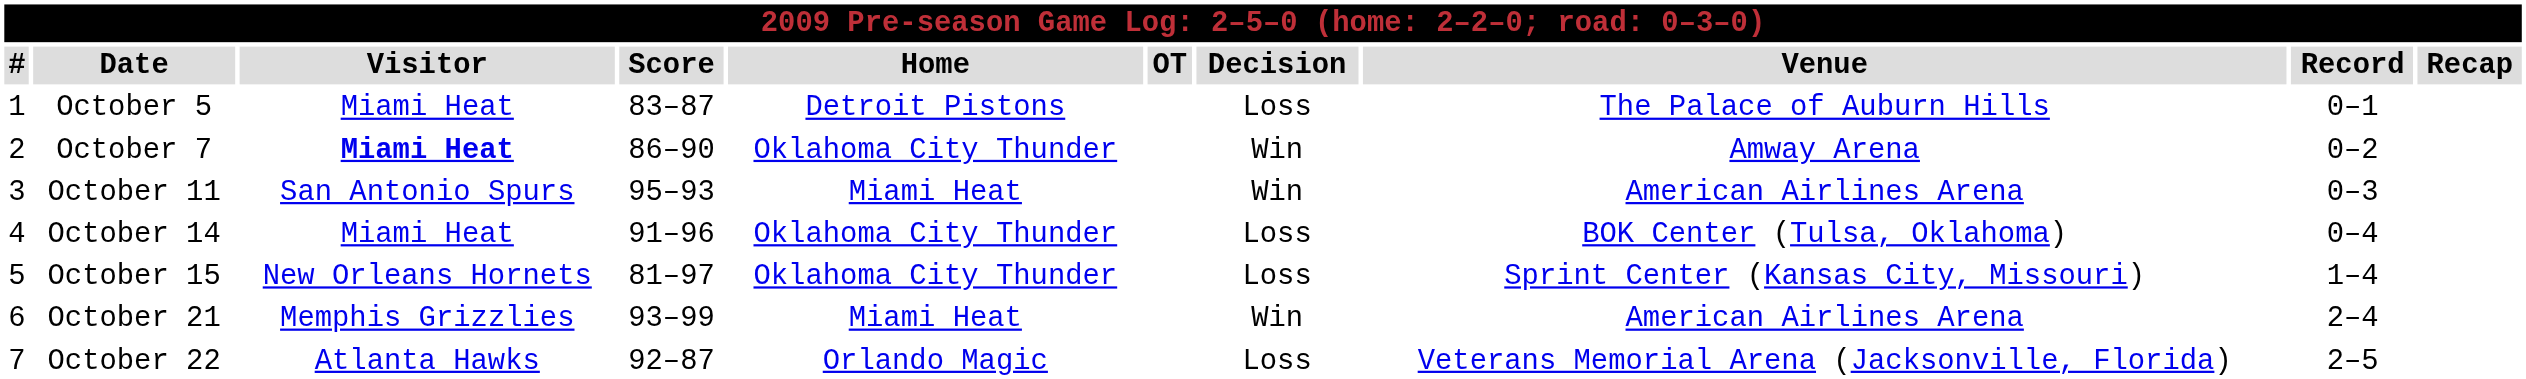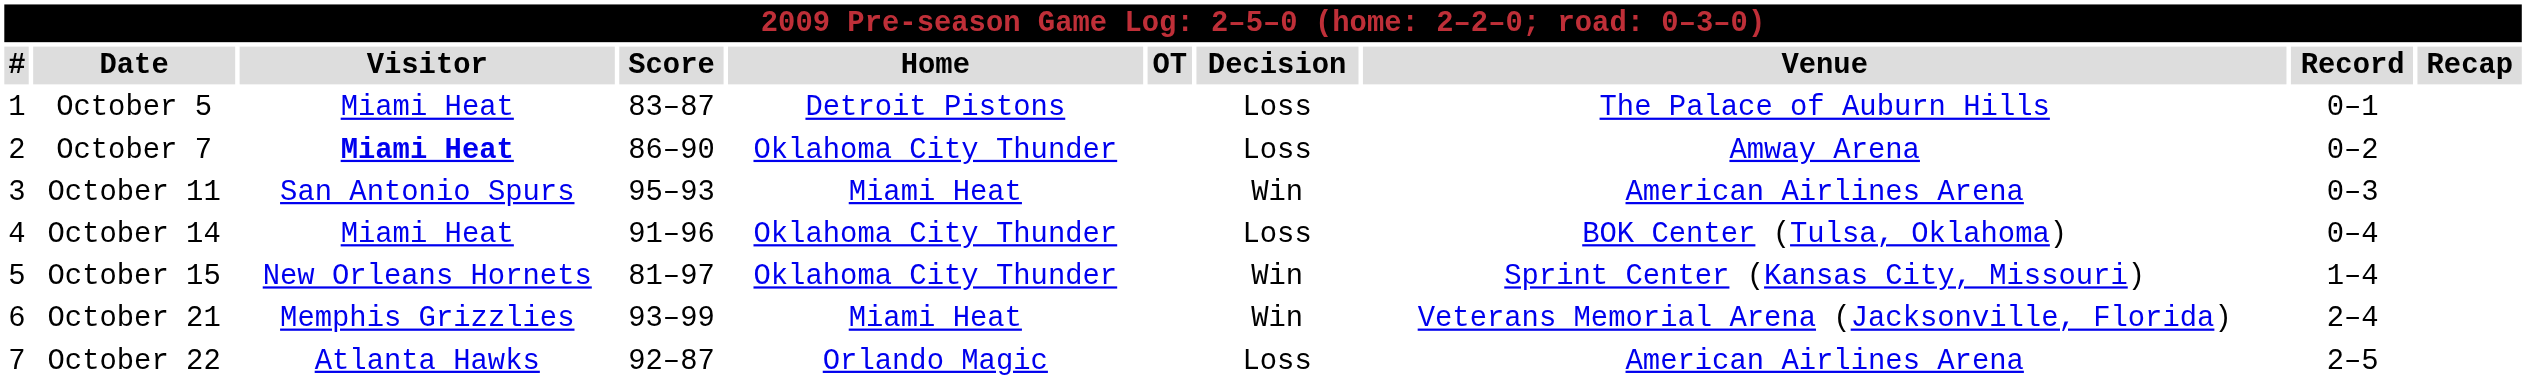October 7 | Decision: Win -> Loss
October 15 | Decision: Loss -> Win
October 21 | Venue: American Airlines Arena -> Veterans Memorial Arena (Jacksonville, Florida)
October 22 | Venue: Veterans Memorial Arena (Jacksonville, Florida) -> American Airlines Arena
